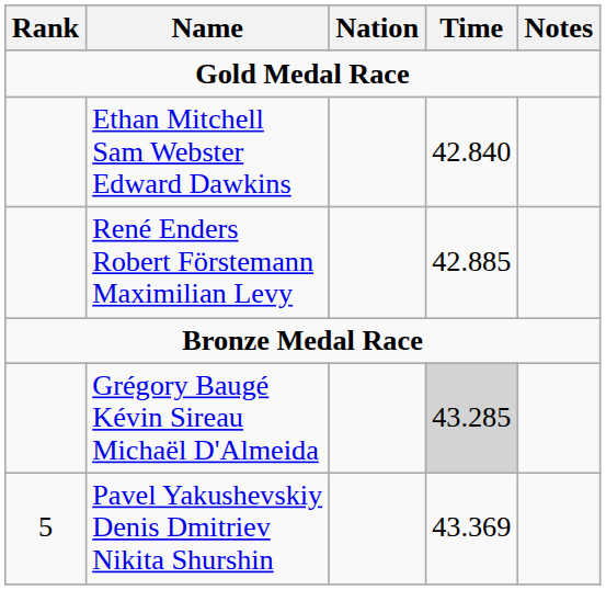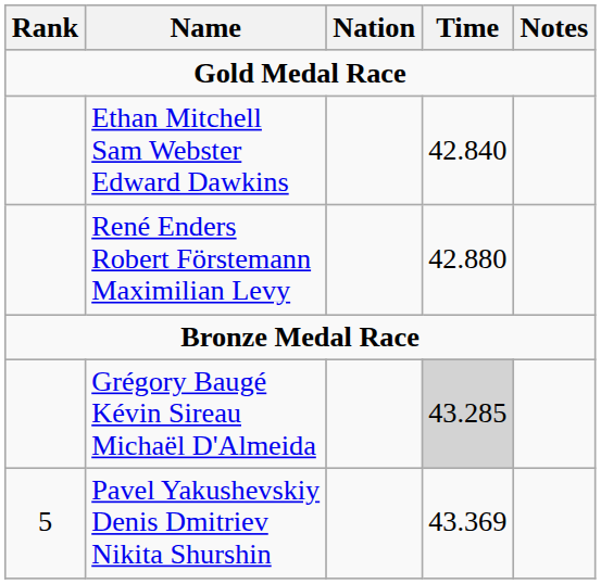René Enders Robert Förstemann Maximilian Levy | Time: 42.885 -> 42.880
